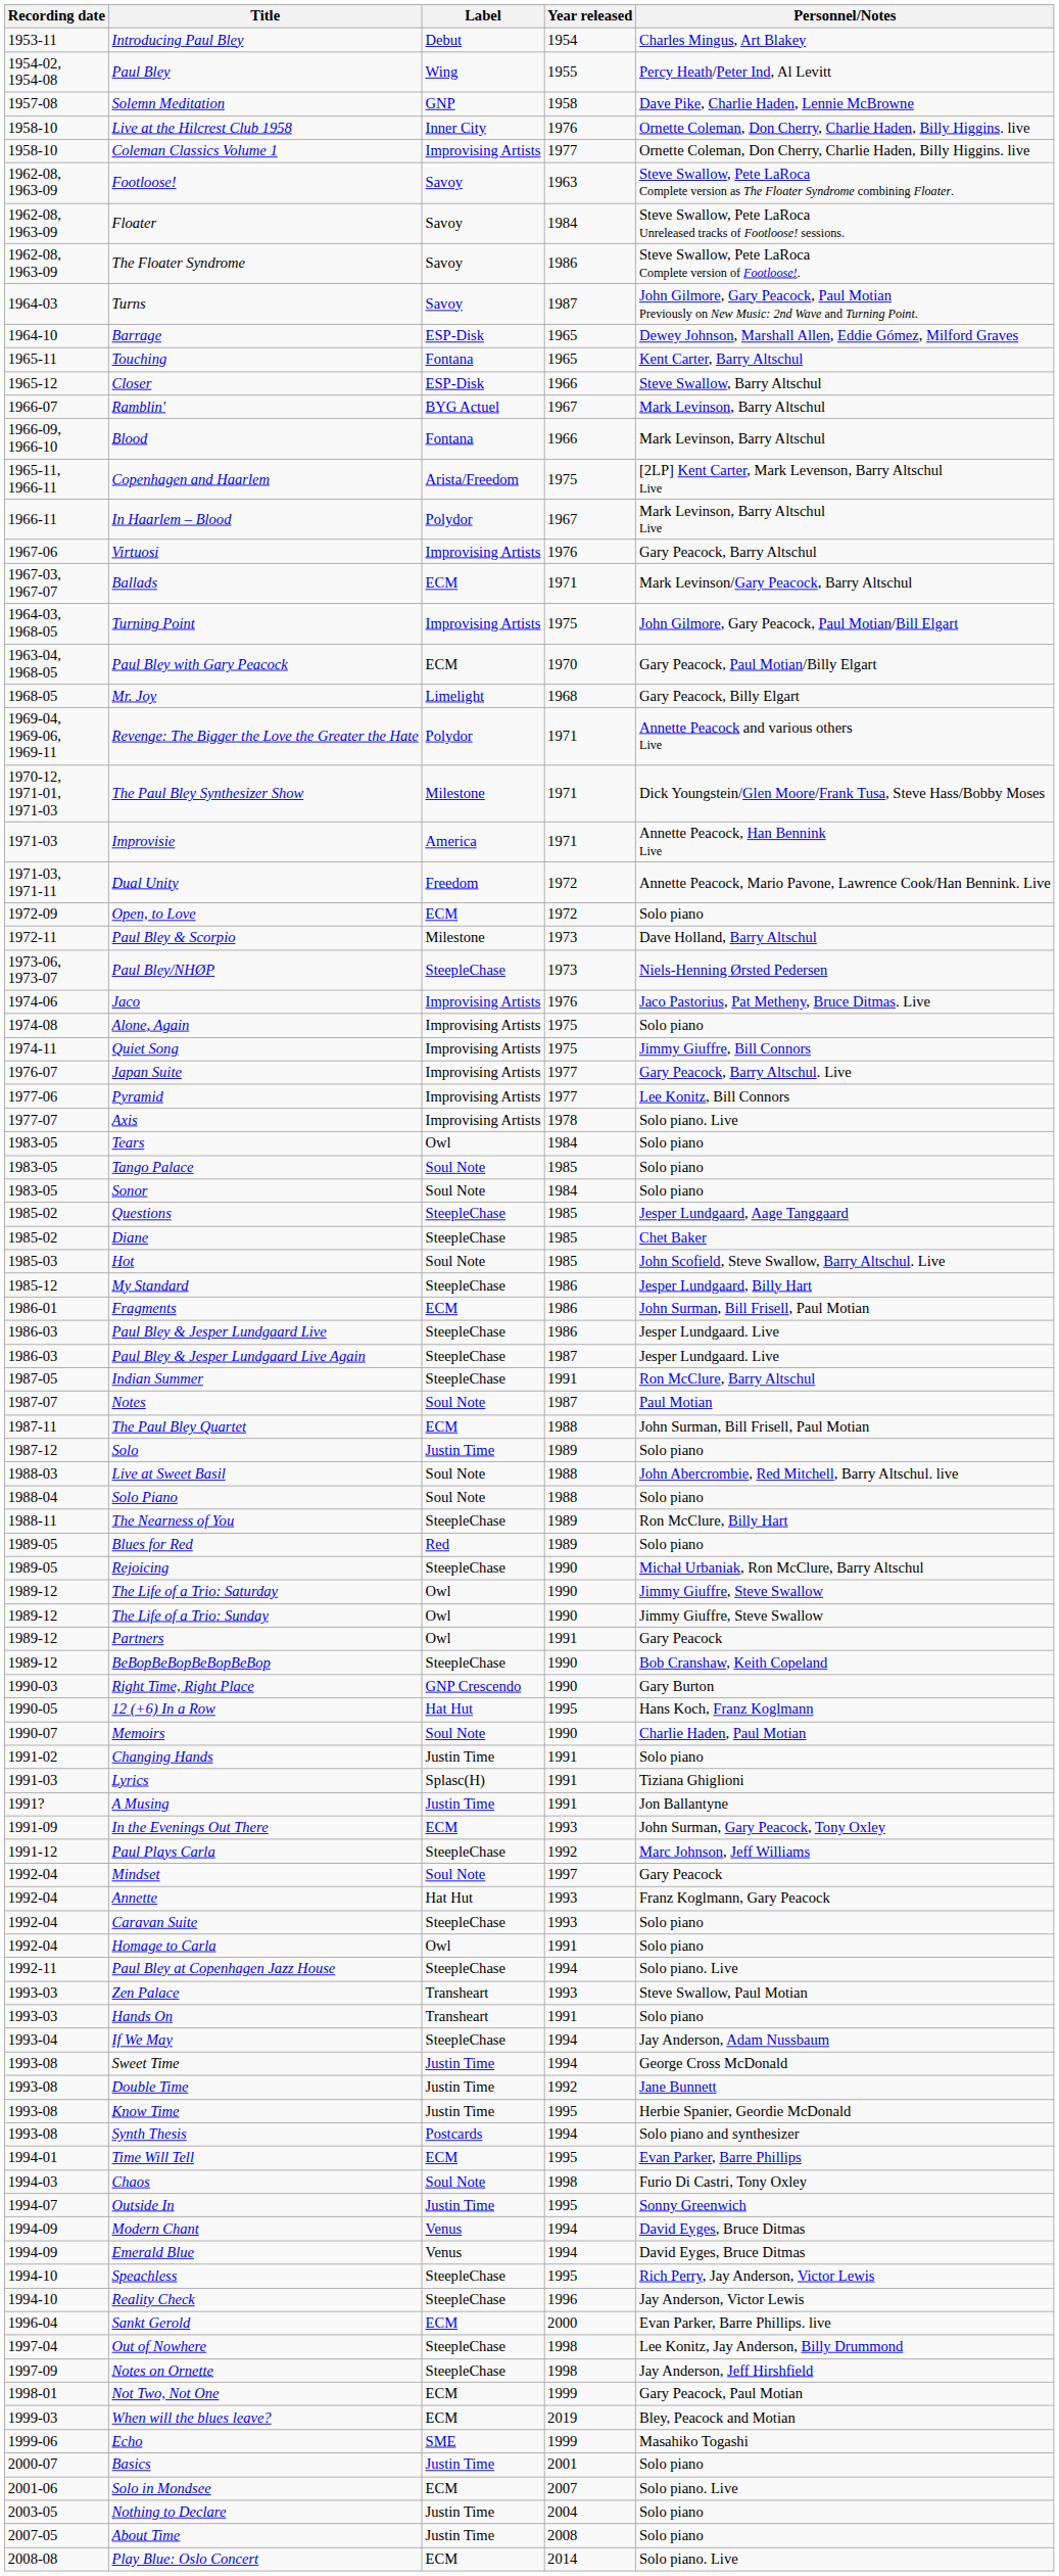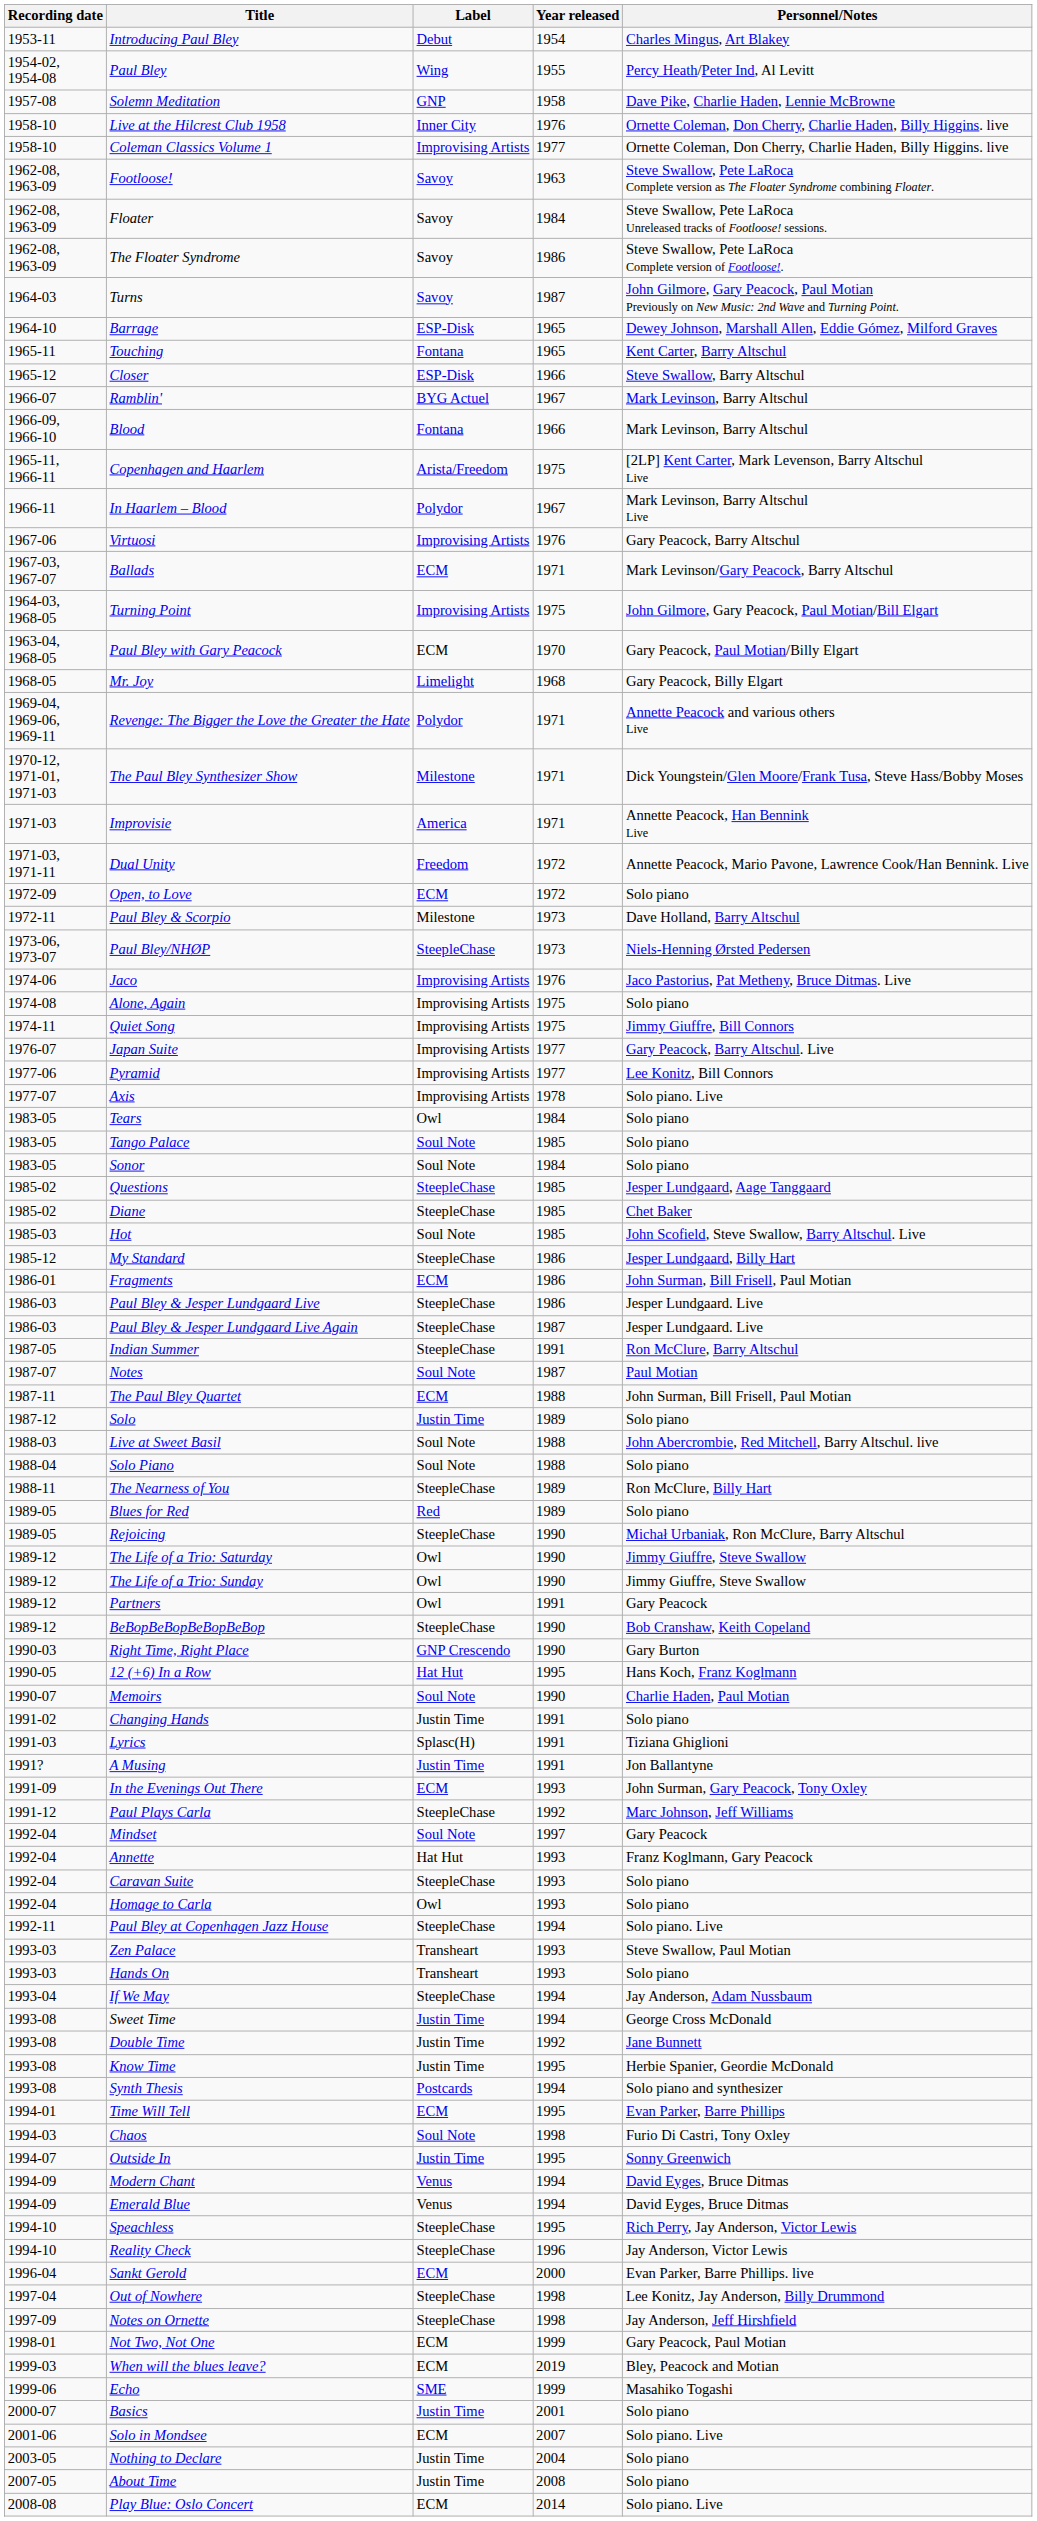Homage to Carla | Year released: 1991 -> 1993
Hands On | Year released: 1991 -> 1993
